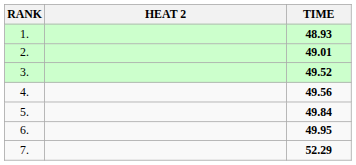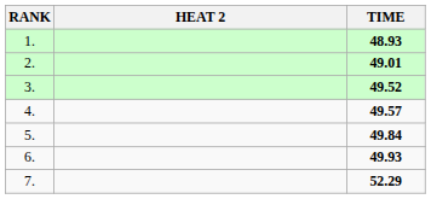4. | TIME: 49.56 -> 49.57
6. | TIME: 49.95 -> 49.93
